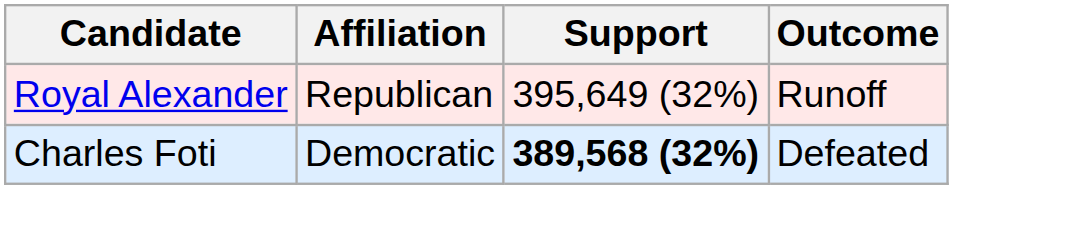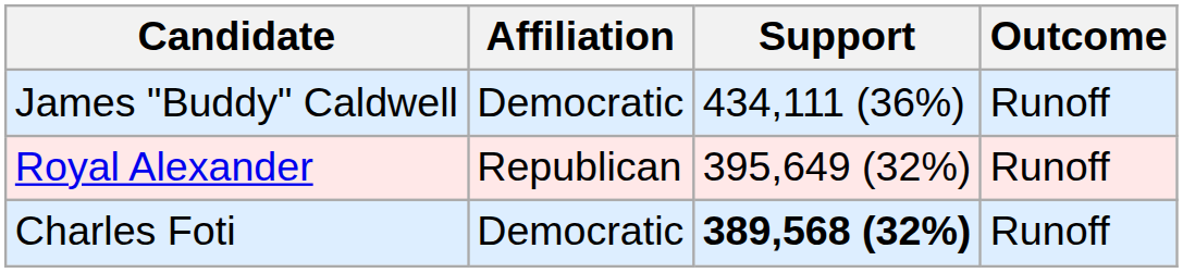+ row: James "Buddy" Caldwell | Democratic | 434,111 (36%) | Runoff
Charles Foti | Outcome: Defeated -> Runoff
